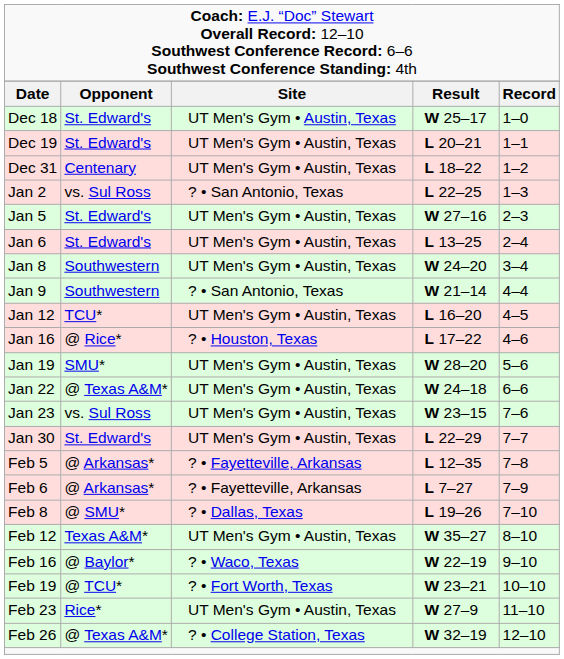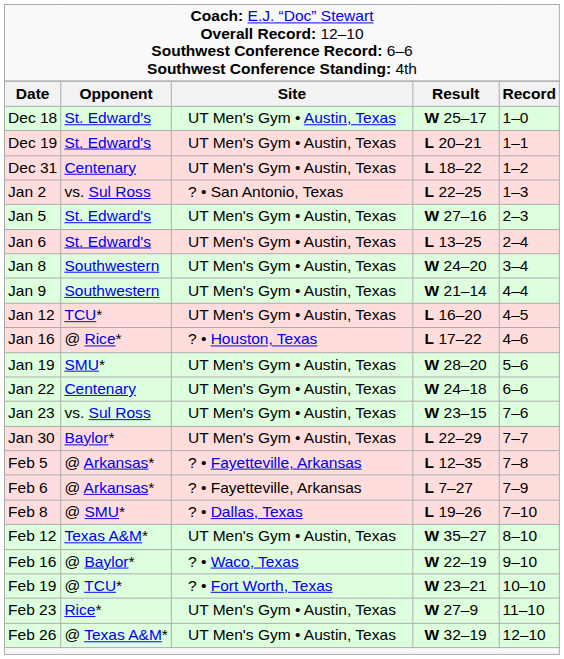Jan 9 | column 3: ? • San Antonio, Texas -> UT Men's Gym • Austin, Texas
Jan 22 | column 2: @ Texas A&M* -> Centenary
Jan 30 | column 2: St. Edward's -> Baylor*
Feb 26 | column 3: ? • College Station, Texas -> UT Men's Gym • Austin, Texas
